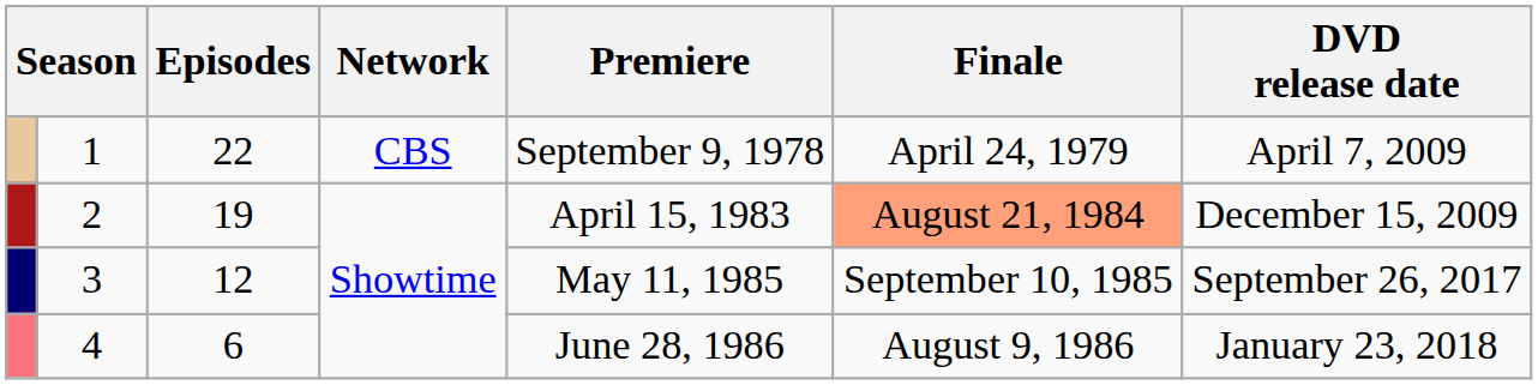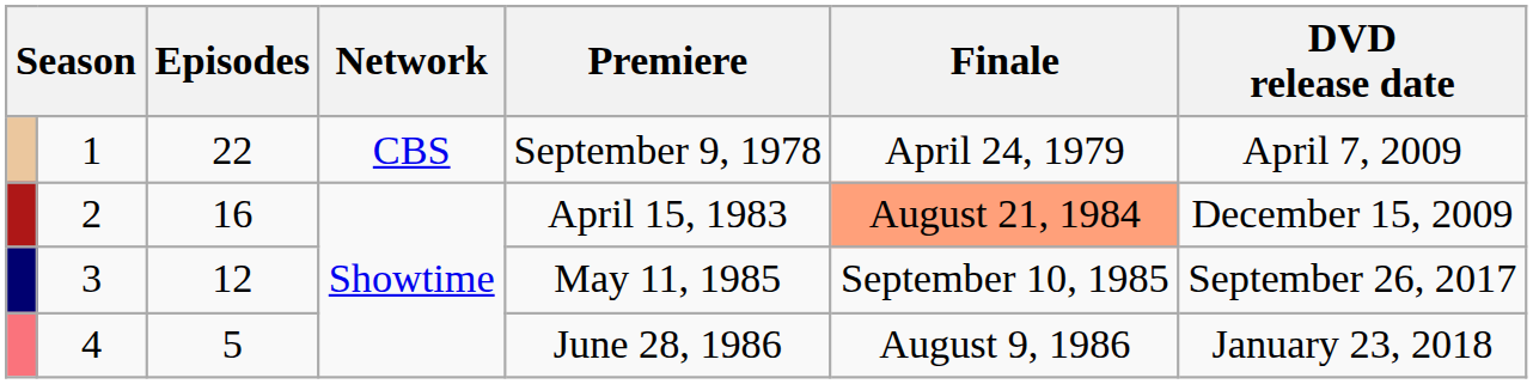2 | Episodes: 19 -> 16
4 | Episodes: 6 -> 5
